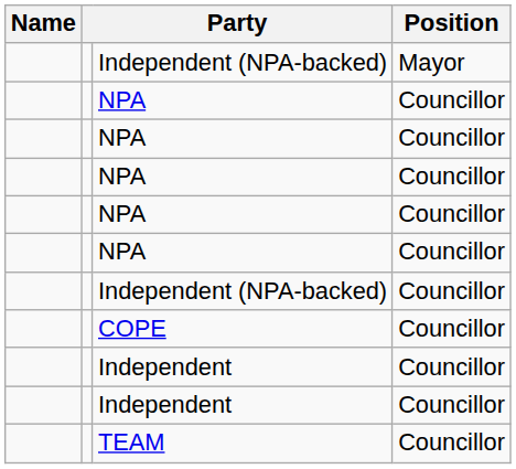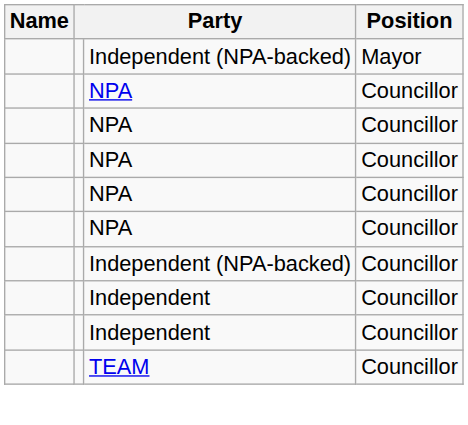- row: COPE | Councillor
